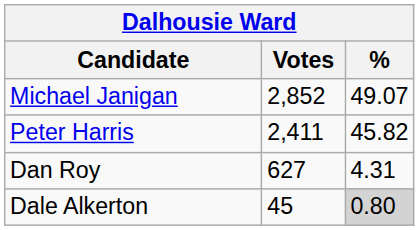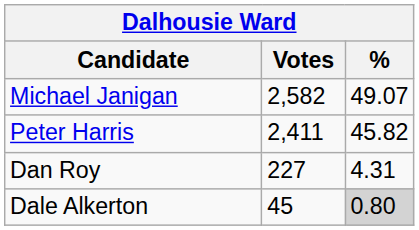Michael Janigan | Votes: 2,852 -> 2,582
Dan Roy | Votes: 627 -> 227
